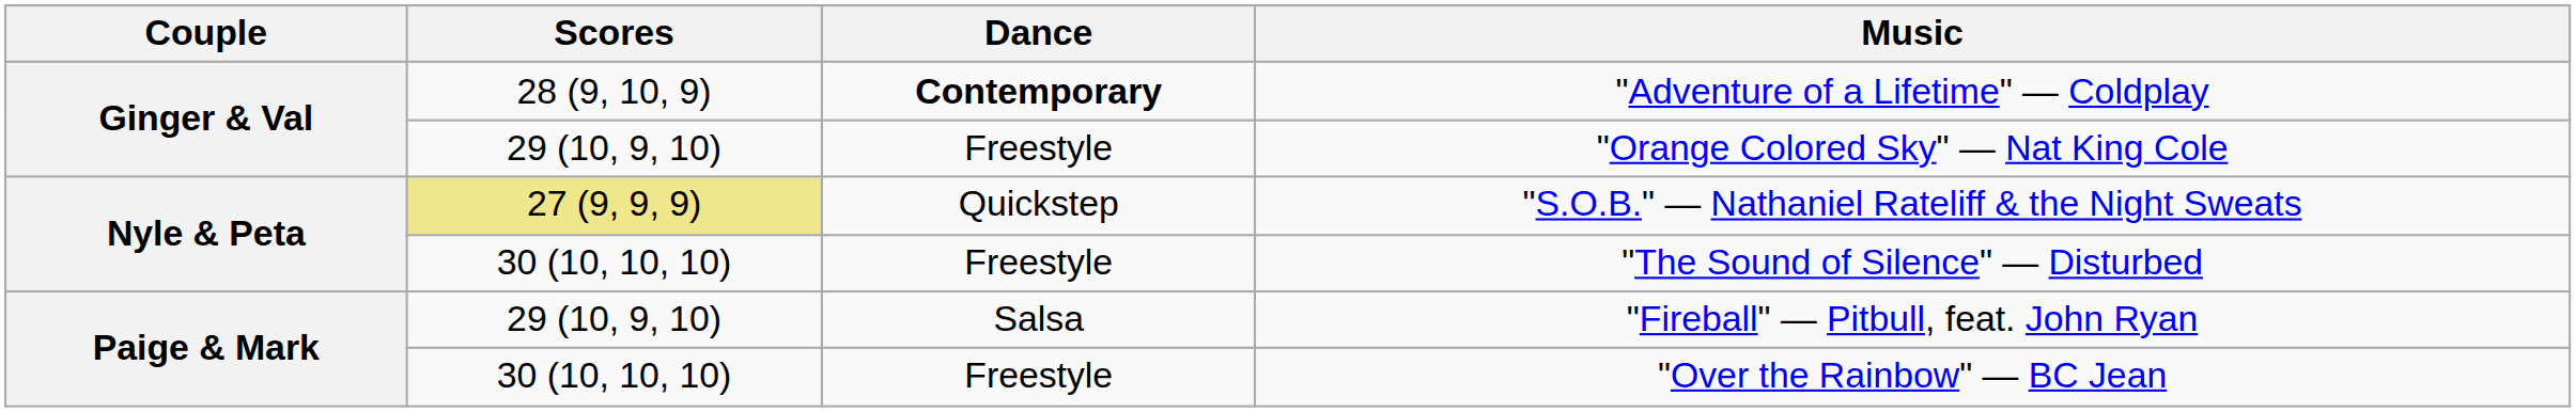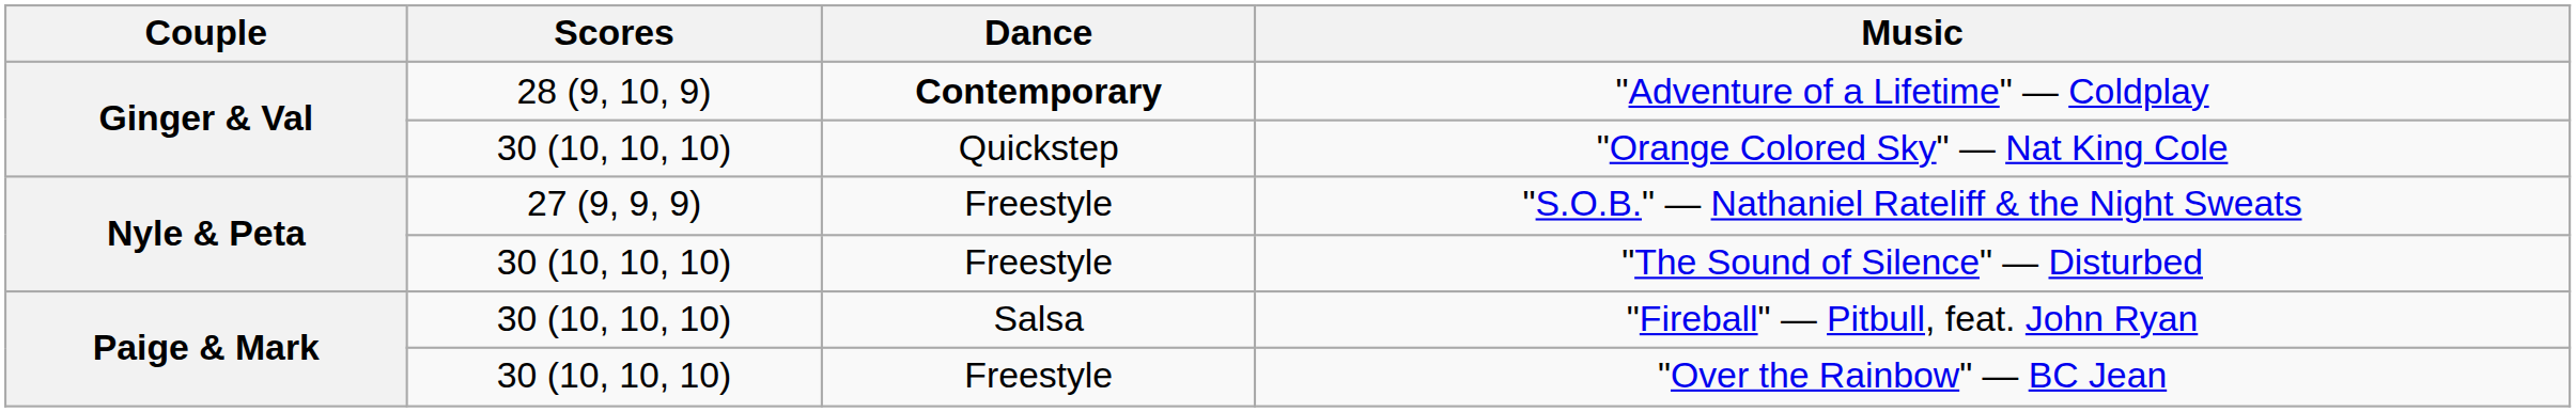"Orange Colored Sky" — Nat King Cole | Scores: 29 (10, 9, 10) -> 30 (10, 10, 10)
"Orange Colored Sky" — Nat King Cole | Dance: Freestyle -> Quickstep
"S.O.B." — Nathaniel Rateliff & the Night Sweats | Scores: khaki background -> no background
"S.O.B." — Nathaniel Rateliff & the Night Sweats | Dance: Quickstep -> Freestyle
"Fireball" — Pitbull, feat. John Ryan | Scores: 29 (10, 9, 10) -> 30 (10, 10, 10)
